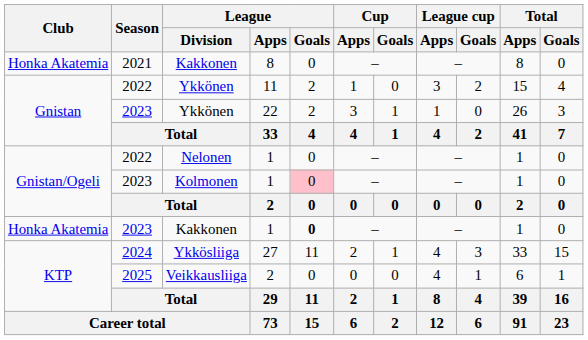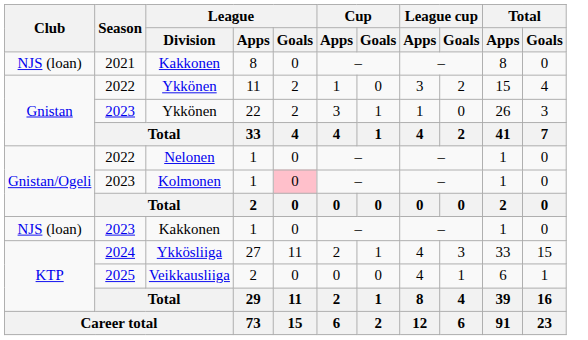Kakkonen / 8 | Club: Honka Akatemia -> NJS (loan)
Kakkonen / 1 | Club: Honka Akatemia -> NJS (loan)
Kakkonen / 1 | League / Goals: bold -> normal
